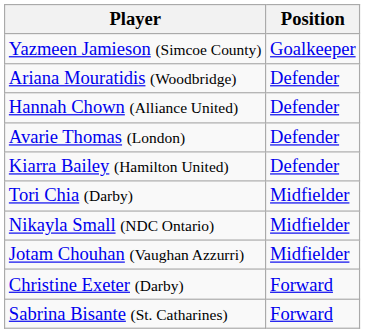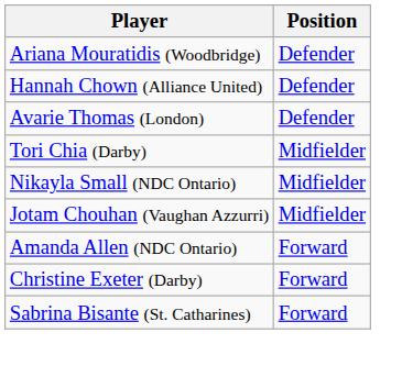- row: Yazmeen Jamieson (Simcoe County) | Goalkeeper
- row: Kiarra Bailey (Hamilton United) | Defender
+ row: Amanda Allen (NDC Ontario) | Forward
